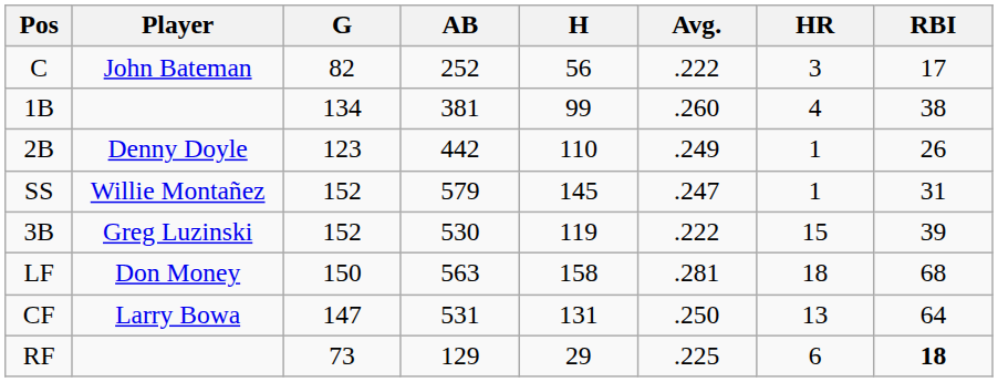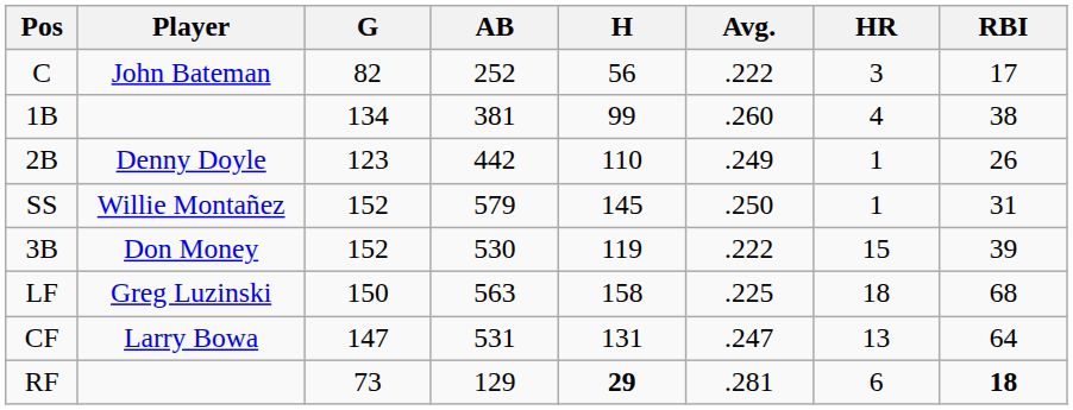SS | Avg.: .247 -> .250
3B | Player: Greg Luzinski -> Don Money
LF | Player: Don Money -> Greg Luzinski
LF | Avg.: .281 -> .225
CF | Avg.: .250 -> .247
RF | H: normal -> bold
RF | Avg.: .225 -> .281
